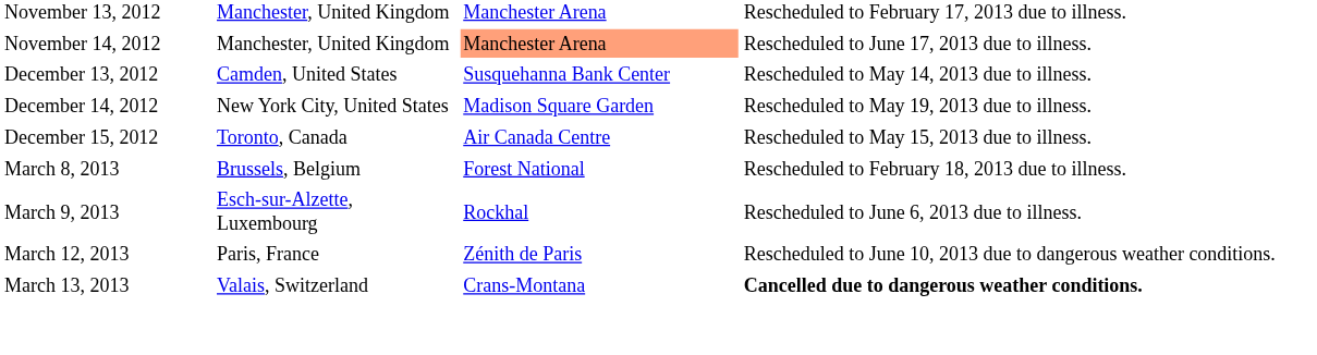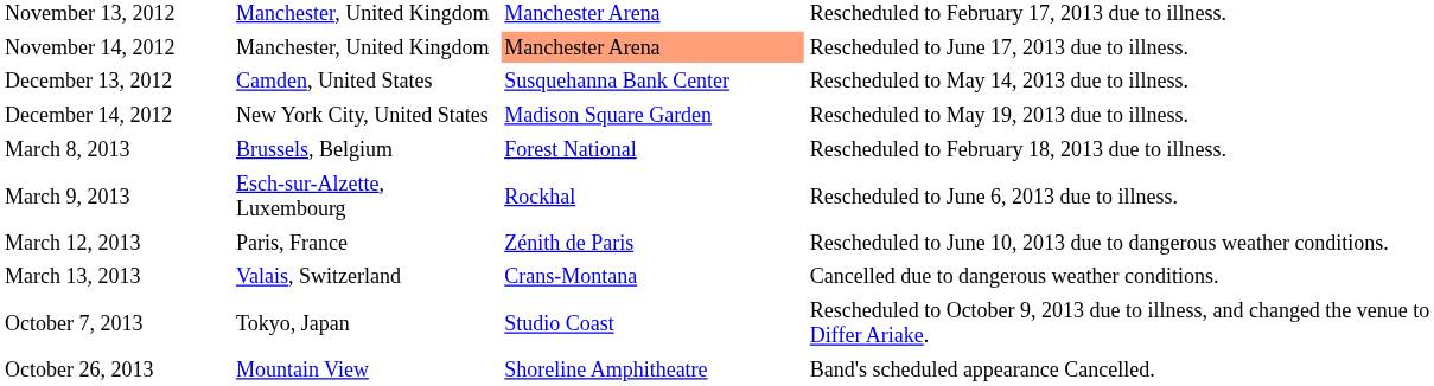- row: December 15, 2012 | Toronto, Canada | Air Canada Centre | Rescheduled to May 15, 2013 due to illness.
March 13, 2013 | column 4: bold -> normal
+ row: October 7, 2013 | Tokyo, Japan | Studio Coast | Rescheduled to October 9, 2013 due to illness, and changed the venue to Differ Ariake.
+ row: October 26, 2013 | Mountain View | Shoreline Amphitheatre | Band's scheduled appearance Cancelled.
